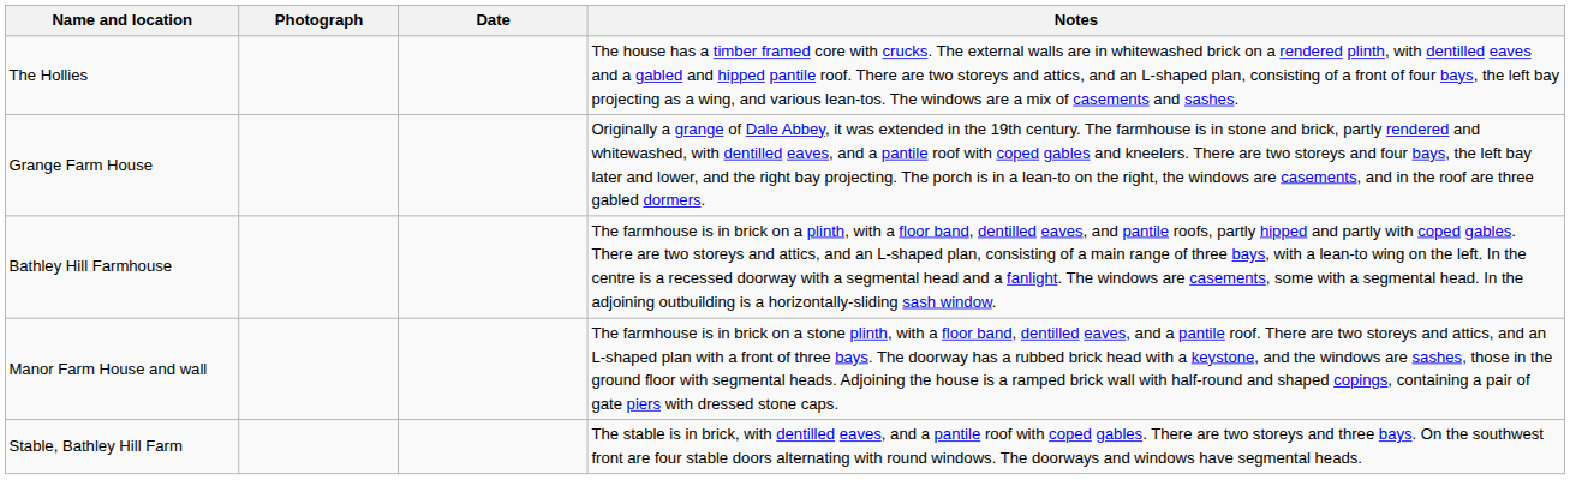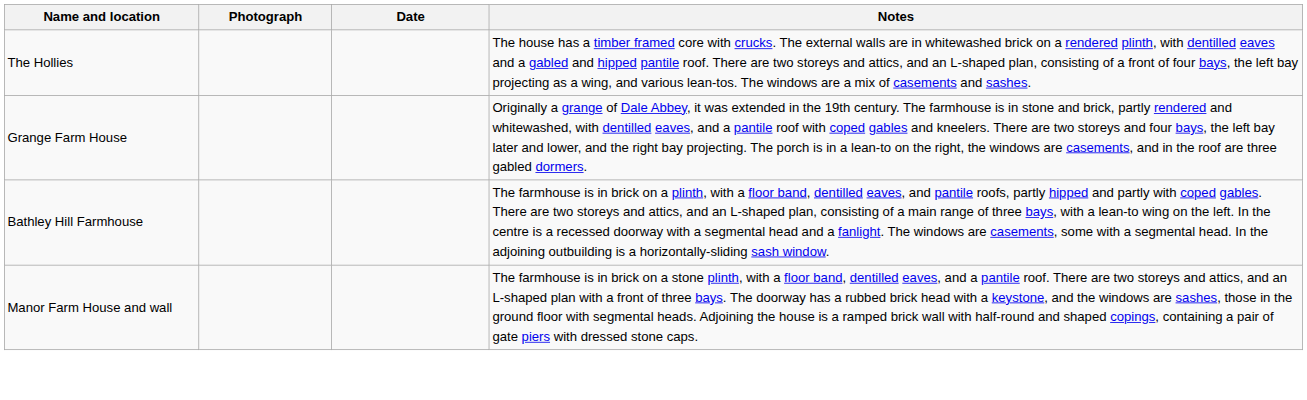- row: Stable, Bathley Hill Farm | The stable is in brick, with dentilled eaves, and a pantile roof with coped gables. There are two storeys and three bays. On the southwest front are four stable doors alternating with round windows. The doorways and windows have segmental heads.
